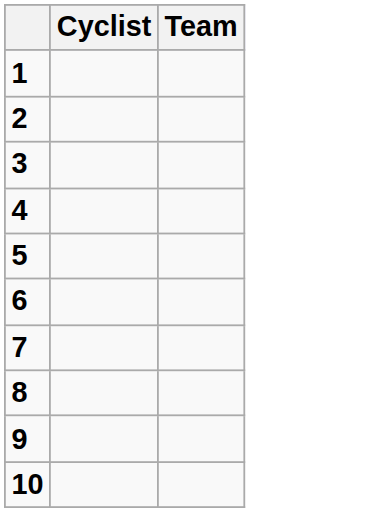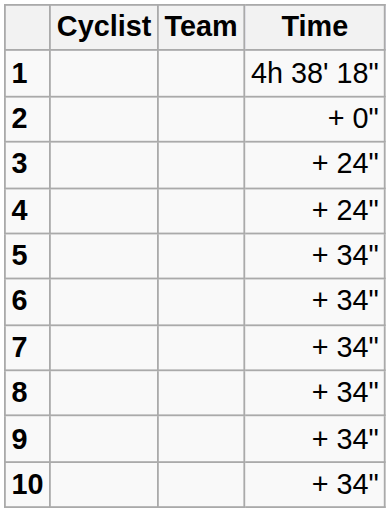+ column: Time | 4h 38' 18" | + 0" | + 24" | + 24" | + 34" | + 34" | + 34" | + 34" | + 34" | + 34"
